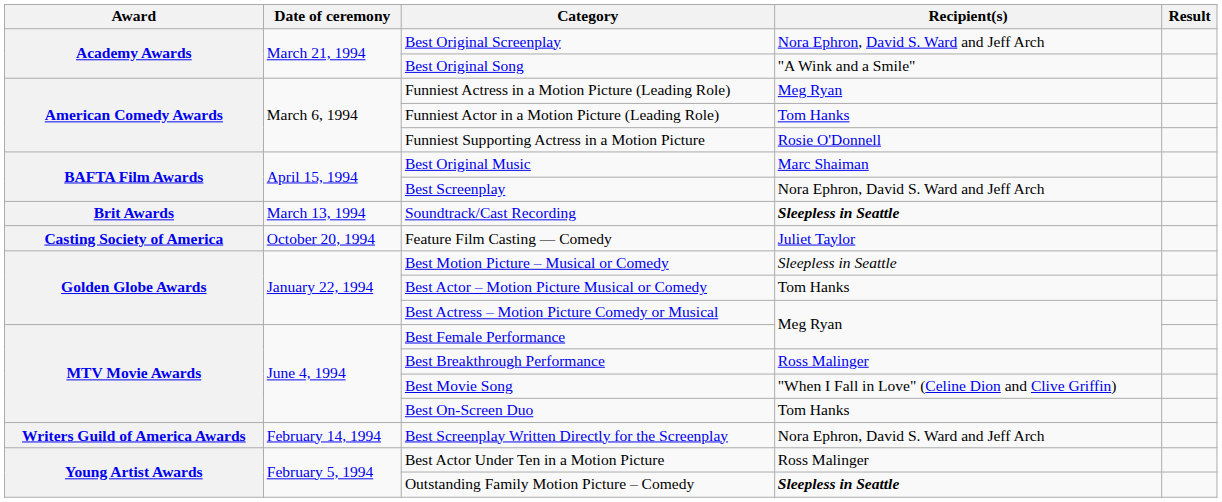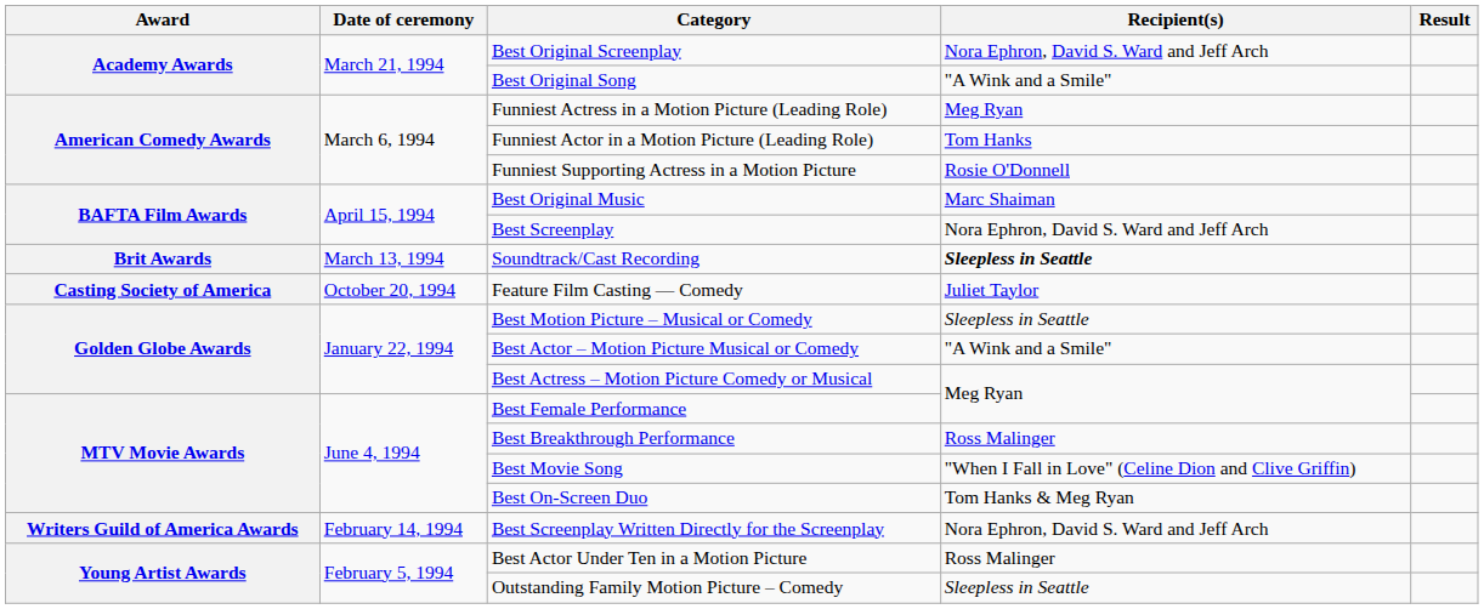Best Actor – Motion Picture Musical or Comedy | Recipient(s): Tom Hanks -> "A Wink and a Smile"
Best On-Screen Duo | Recipient(s): Tom Hanks -> Tom Hanks & Meg Ryan
Outstanding Family Motion Picture – Comedy | Recipient(s): bold -> normal
